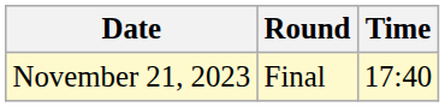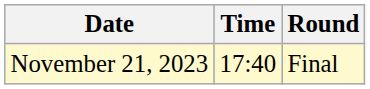columns swapped: Time <-> Round
